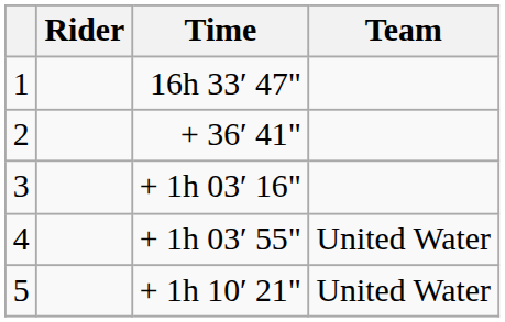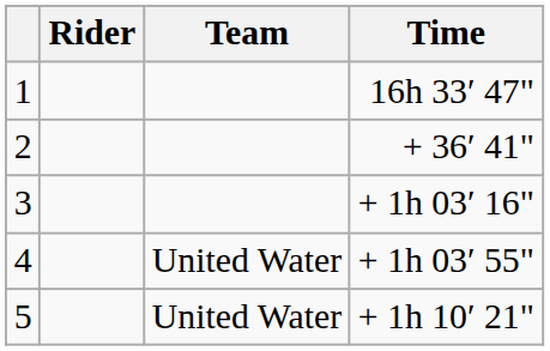columns swapped: Team <-> Time
